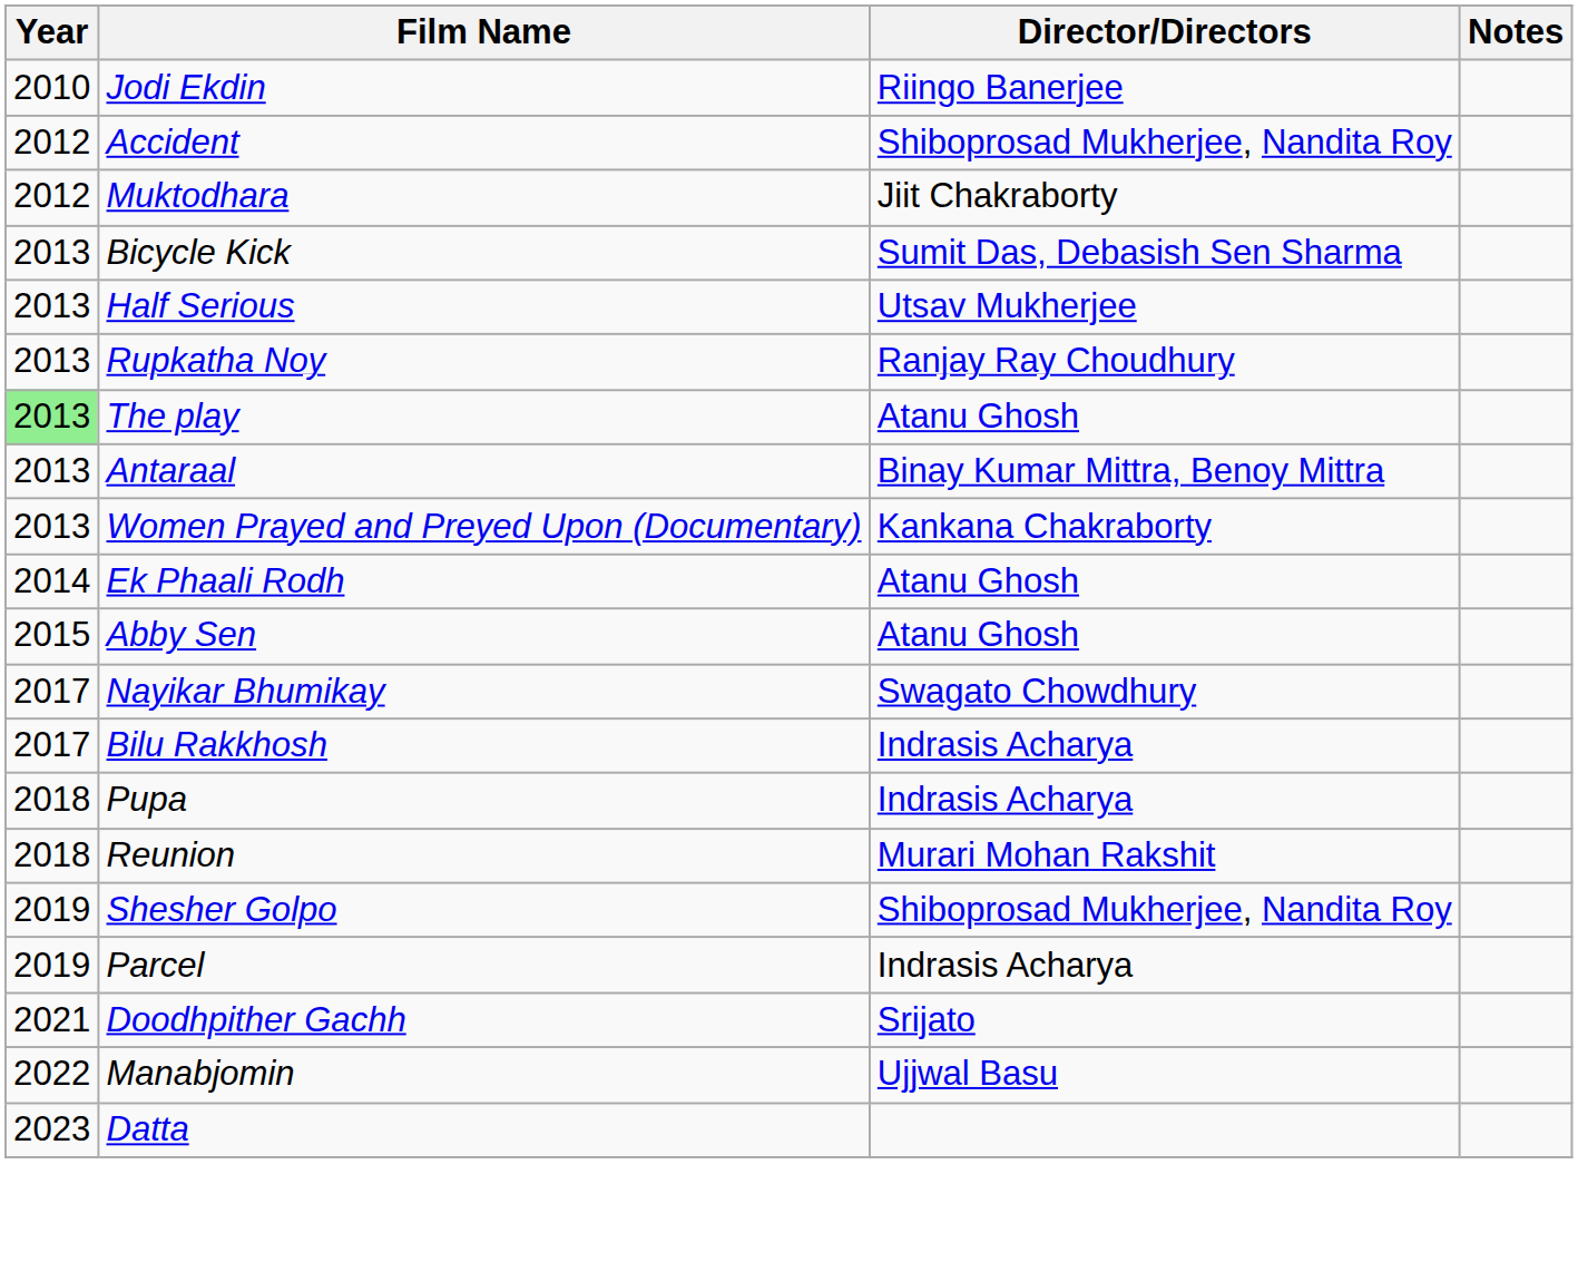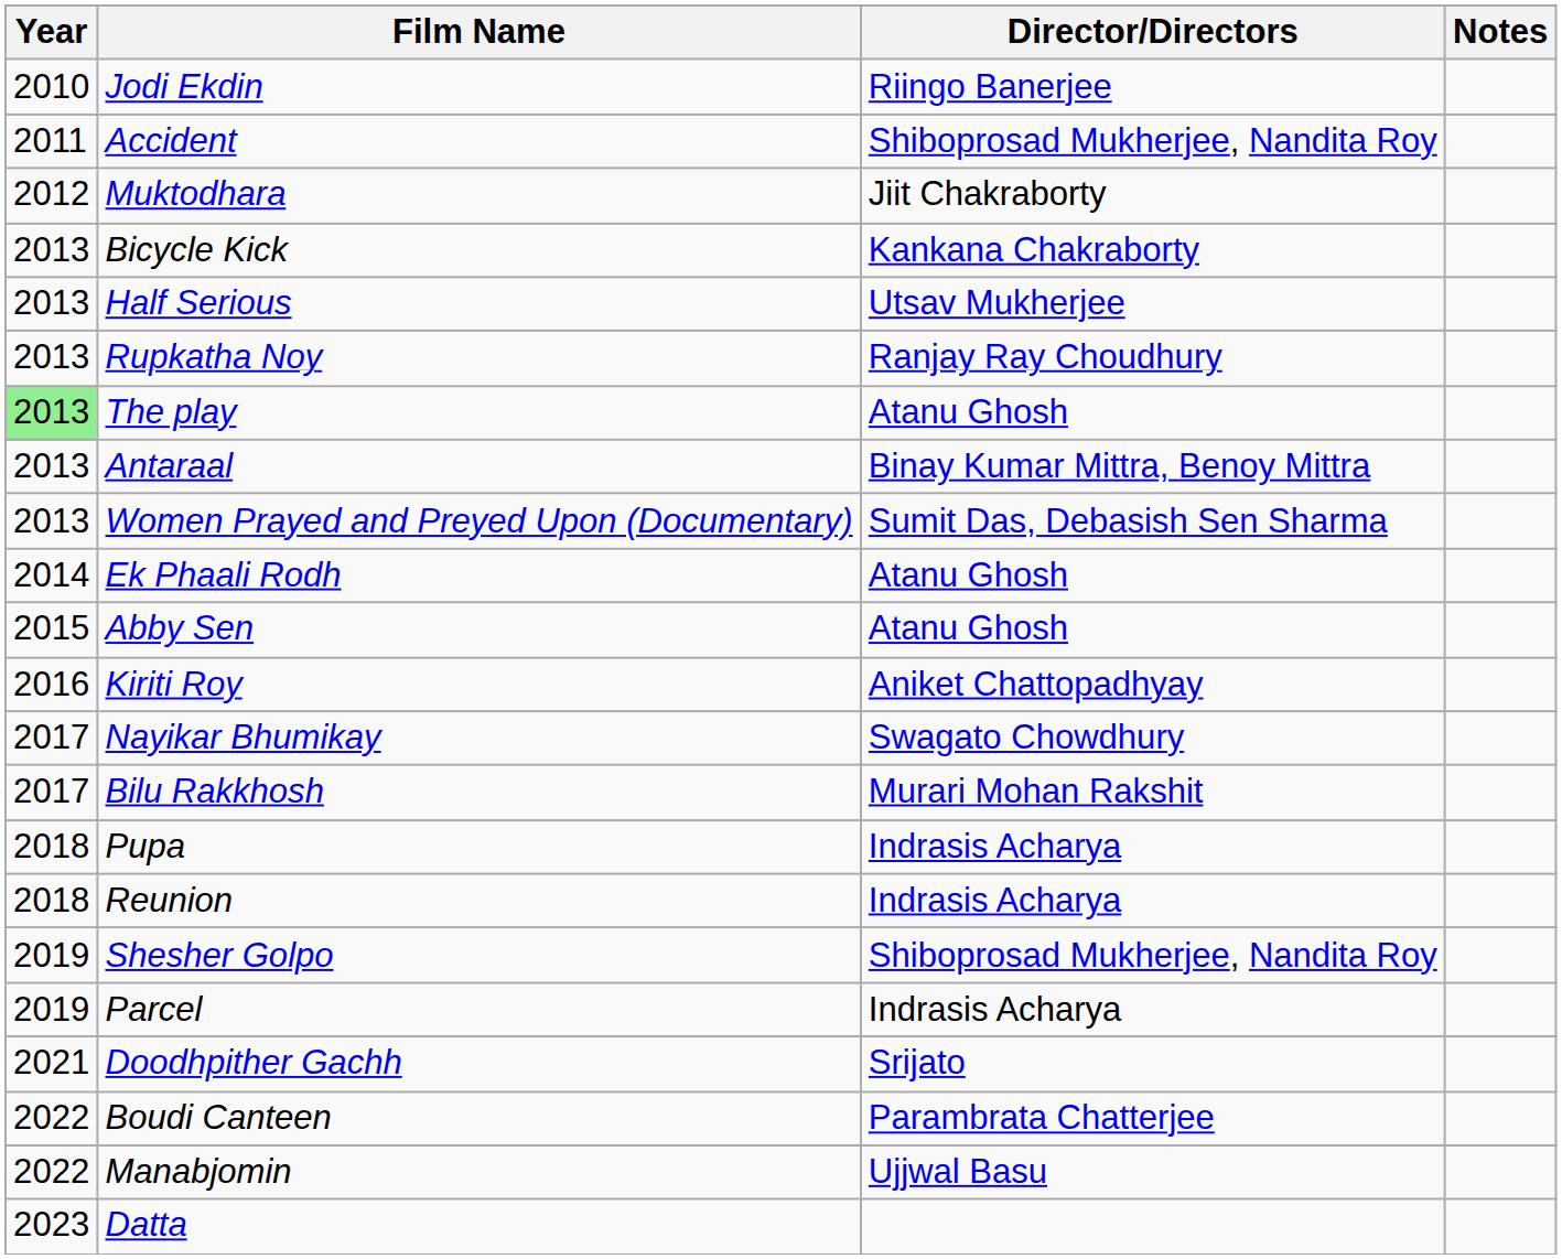Accident | Year: 2012 -> 2011
Bicycle Kick | Director/Directors: Sumit Das, Debasish Sen Sharma -> Kankana Chakraborty
Women Prayed and Preyed Upon (Documentary) | Director/Directors: Kankana Chakraborty -> Sumit Das, Debasish Sen Sharma
+ row: 2016 | Kiriti Roy | Aniket Chattopadhyay
Bilu Rakkhosh | Director/Directors: Indrasis Acharya -> Murari Mohan Rakshit
Reunion | Director/Directors: Murari Mohan Rakshit -> Indrasis Acharya
+ row: 2022 | Boudi Canteen | Parambrata Chatterjee
